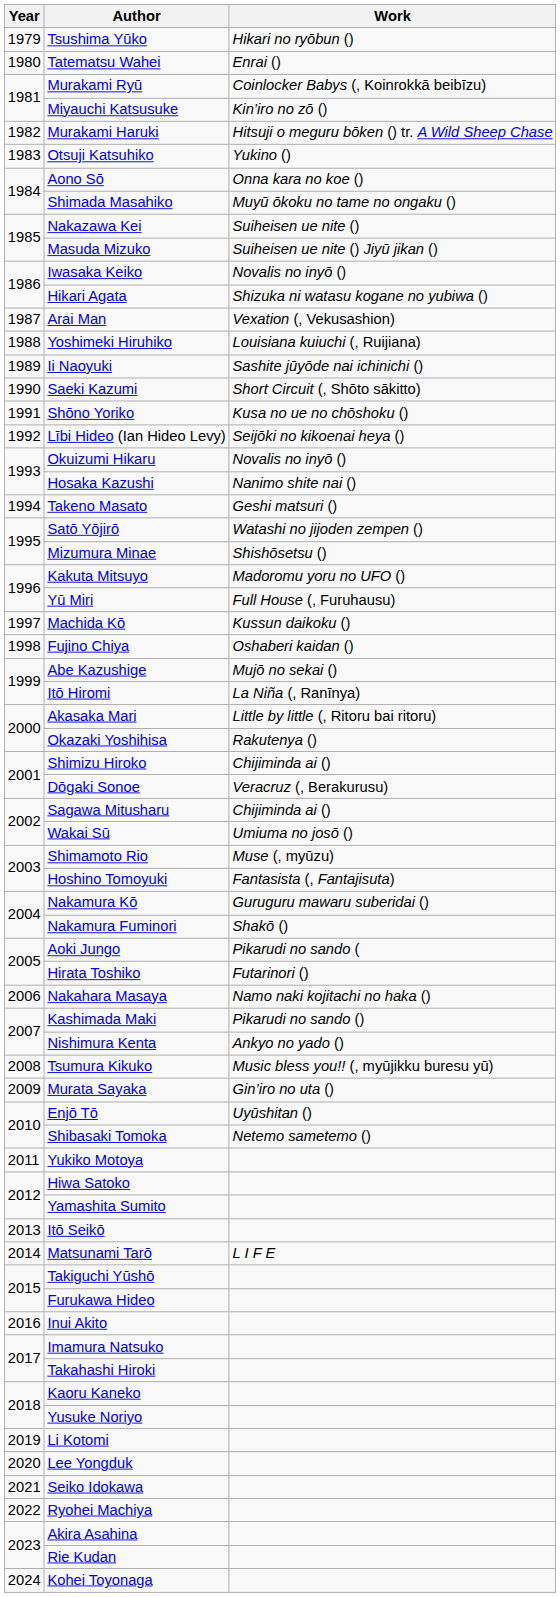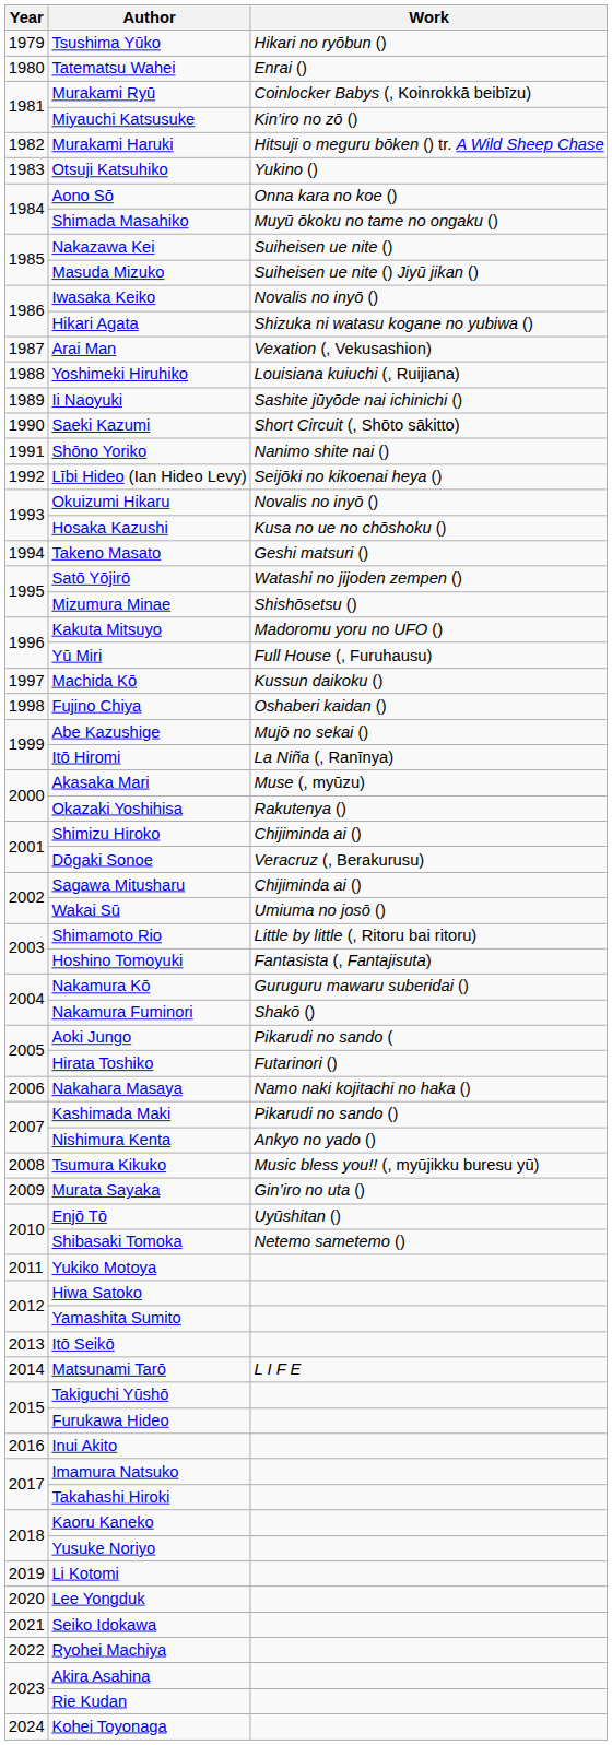Shōno Yoriko | Work: Kusa no ue no chōshoku () -> Nanimo shite nai ()
Hosaka Kazushi | Work: Nanimo shite nai () -> Kusa no ue no chōshoku ()
Akasaka Mari | Work: Little by little (, Ritoru bai ritoru) -> Muse (, myūzu)
Shimamoto Rio | Work: Muse (, myūzu) -> Little by little (, Ritoru bai ritoru)
